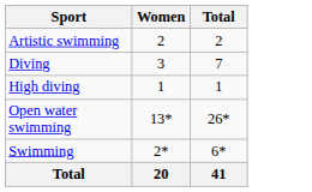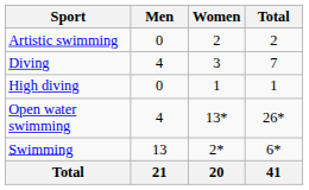+ column: Men | 0 | 4 | 0 | 4 | 13 | 21
